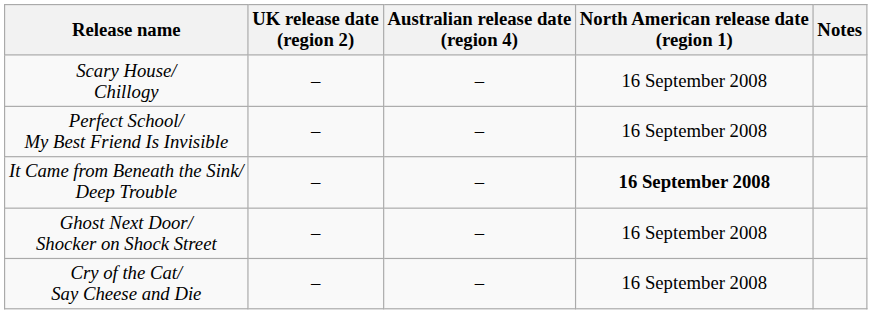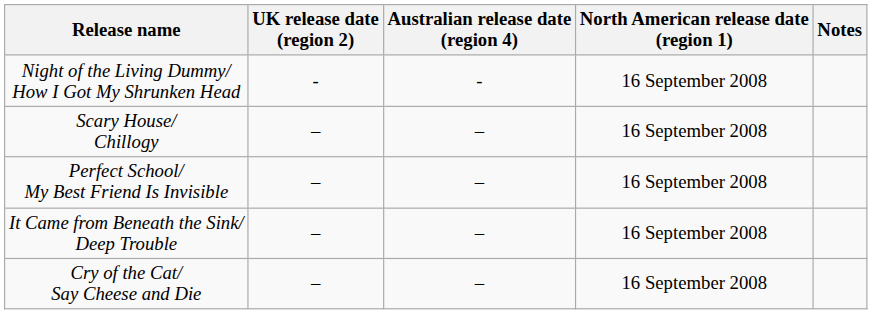+ row: Night of the Living Dummy/ How I Got My Shrunken Head | - | - | 16 September 2008
It Came from Beneath the Sink/ Deep Trouble | North American release date (region 1): bold -> normal
- row: Ghost Next Door/ Shocker on Shock Street | – | – | 16 September 2008
